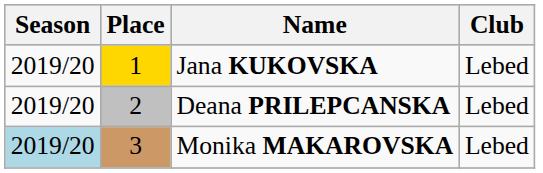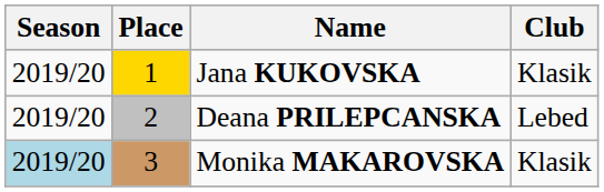Jana KUKOVSKA | Club: Lebed -> Klasik
Monika MAKAROVSKA | Club: Lebed -> Klasik
